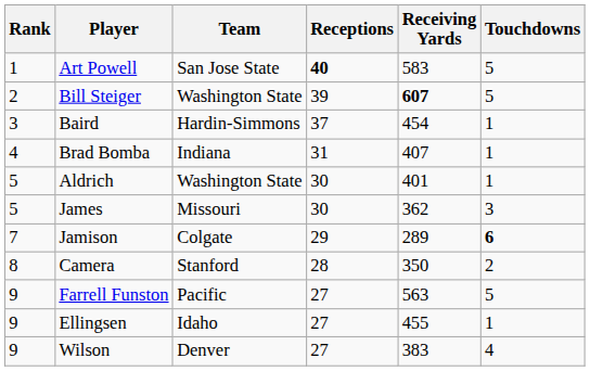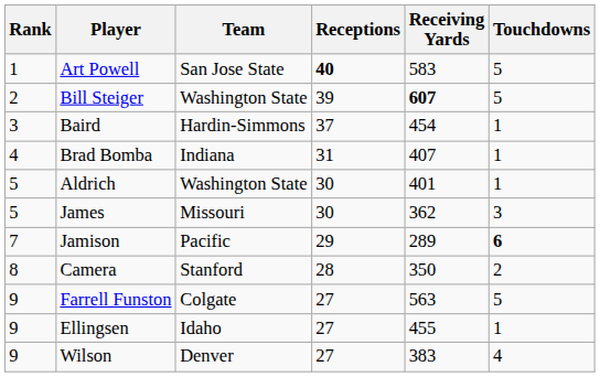Jamison | Team: Colgate -> Pacific
Farrell Funston | Team: Pacific -> Colgate
